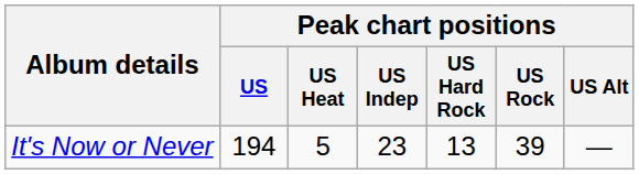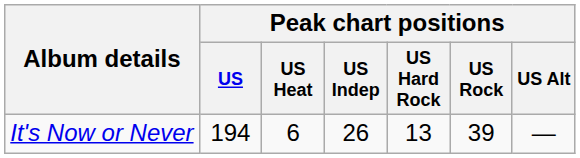It's Now or Never | Peak chart positions / US Heat: 5 -> 6
It's Now or Never | Peak chart positions / US Indep: 23 -> 26
